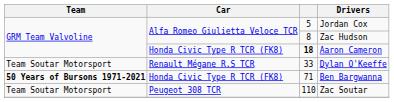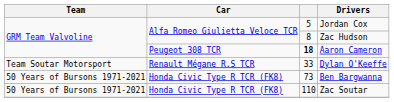Aaron Cameron | Car: Honda Civic Type R TCR (FK8) -> Peugeot 308 TCR
Ben Bargwanna | Team: bold -> normal
Ben Bargwanna | column 3: 71 -> 73
Zac Soutar | Team: Team Soutar Motorsport -> 50 Years of Bursons 1971-2021
Zac Soutar | Car: Peugeot 308 TCR -> Honda Civic Type R TCR (FK8)
